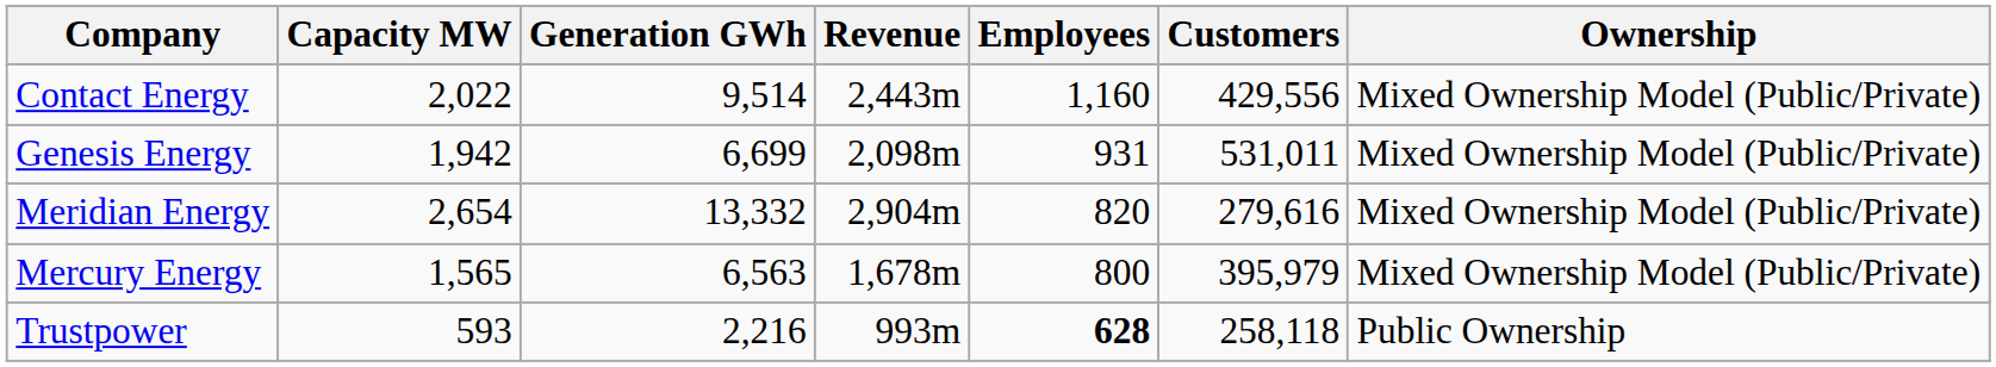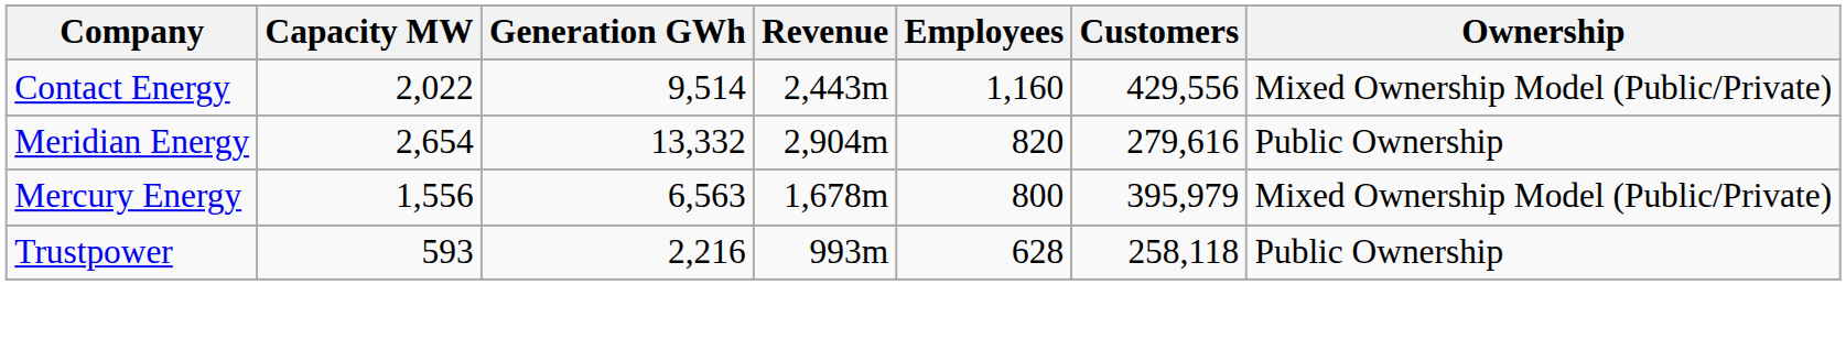- row: Genesis Energy | 1,942 | 6,699 | 2,098m | 931 | 531,011 | Mixed Ownership Model (Public/Private)
Meridian Energy | Ownership: Mixed Ownership Model (Public/Private) -> Public Ownership
Mercury Energy | Capacity MW: 1,565 -> 1,556
Trustpower | Employees: bold -> normal
